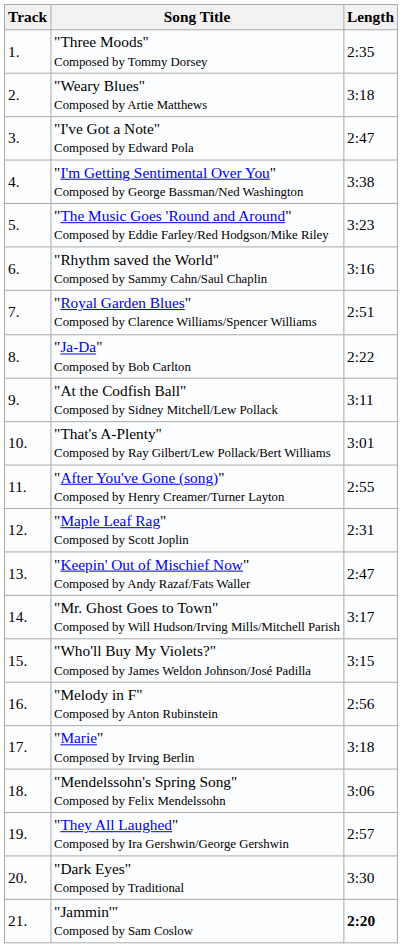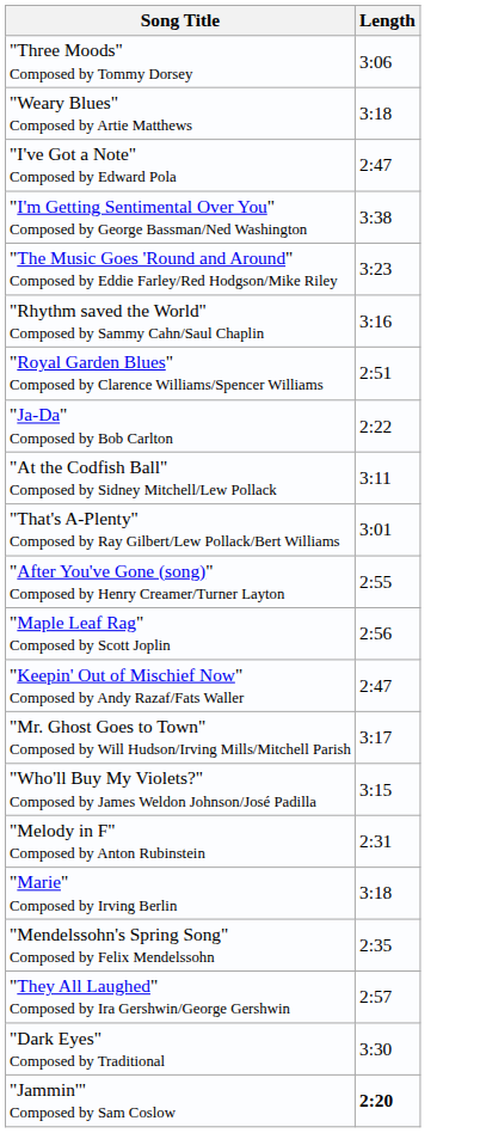- column: Track | 1. | 2. | 3. | 4. | 5. | 6. | 7. | 8. | 9. | 10. | 11. | 12. | 13. | 14. | 15. | 16. | 17. | 18. | 19. | 20. | 21.
"Three Moods" Composed by Tommy Dorsey | Length: 2:35 -> 3:06
"Maple Leaf Rag" Composed by Scott Joplin | Length: 2:31 -> 2:56
"Melody in F" Composed by Anton Rubinstein | Length: 2:56 -> 2:31
"Mendelssohn's Spring Song" Composed by Felix Mendelssohn | Length: 3:06 -> 2:35
